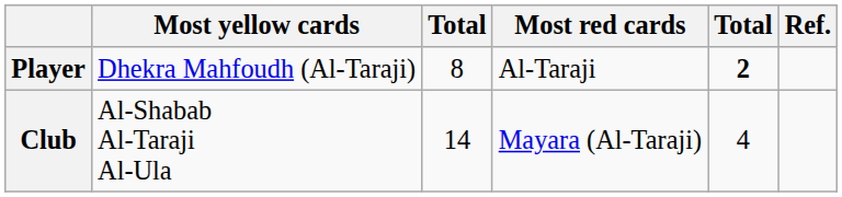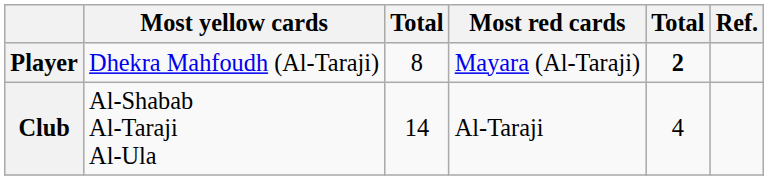Player | Most red cards: Al-Taraji -> Mayara (Al-Taraji)
Club | Most red cards: Mayara (Al-Taraji) -> Al-Taraji
